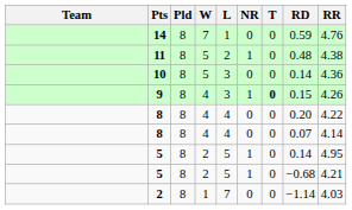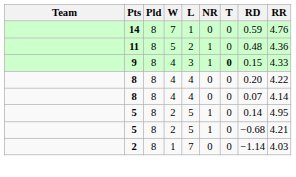11 | RR: 4.38 -> 4.36
- row: 10 | 8 | 5 | 3 | 0 | 0 | 0.14 | 4.36
9 | RR: 4.26 -> 4.33
